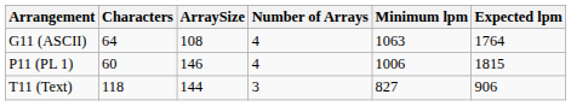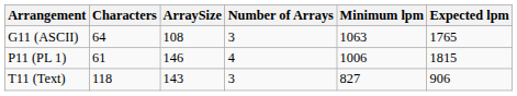G11 (ASCII) | Number of Arrays: 4 -> 3
G11 (ASCII) | Expected lpm: 1764 -> 1765
P11 (PL 1) | Characters: 60 -> 61
T11 (Text) | ArraySize: 144 -> 143
